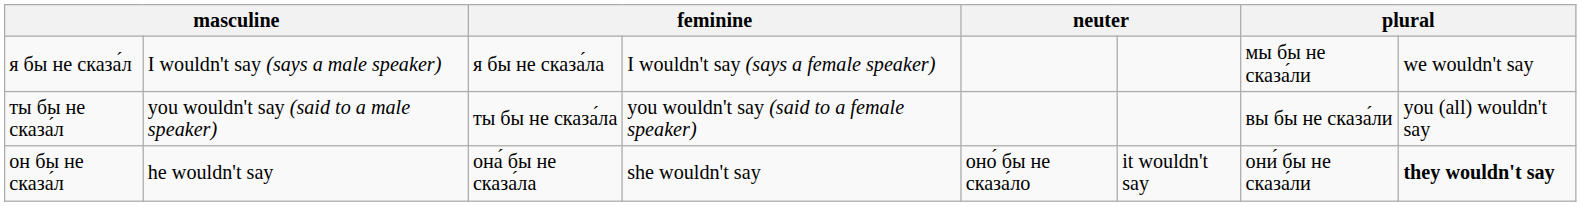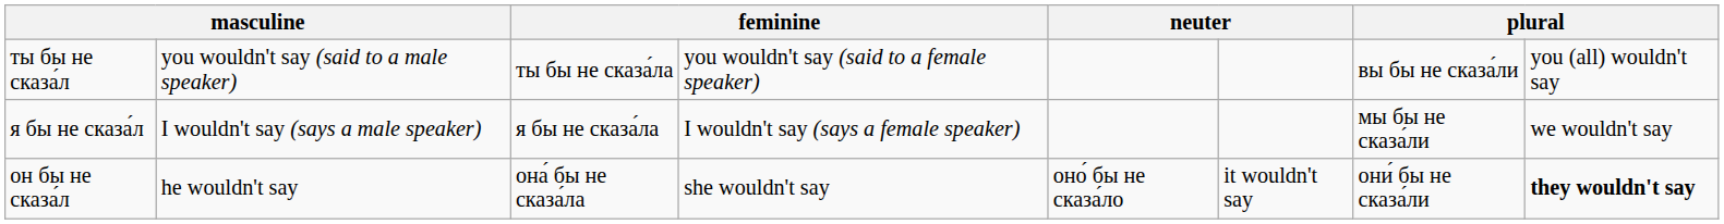rows swapped: я бы не сказа́л <-> ты бы не сказа́л
